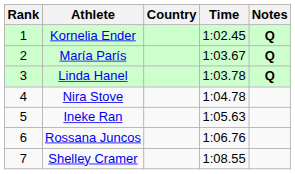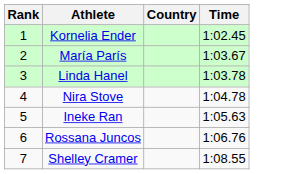- column: Notes | Q | Q | Q
